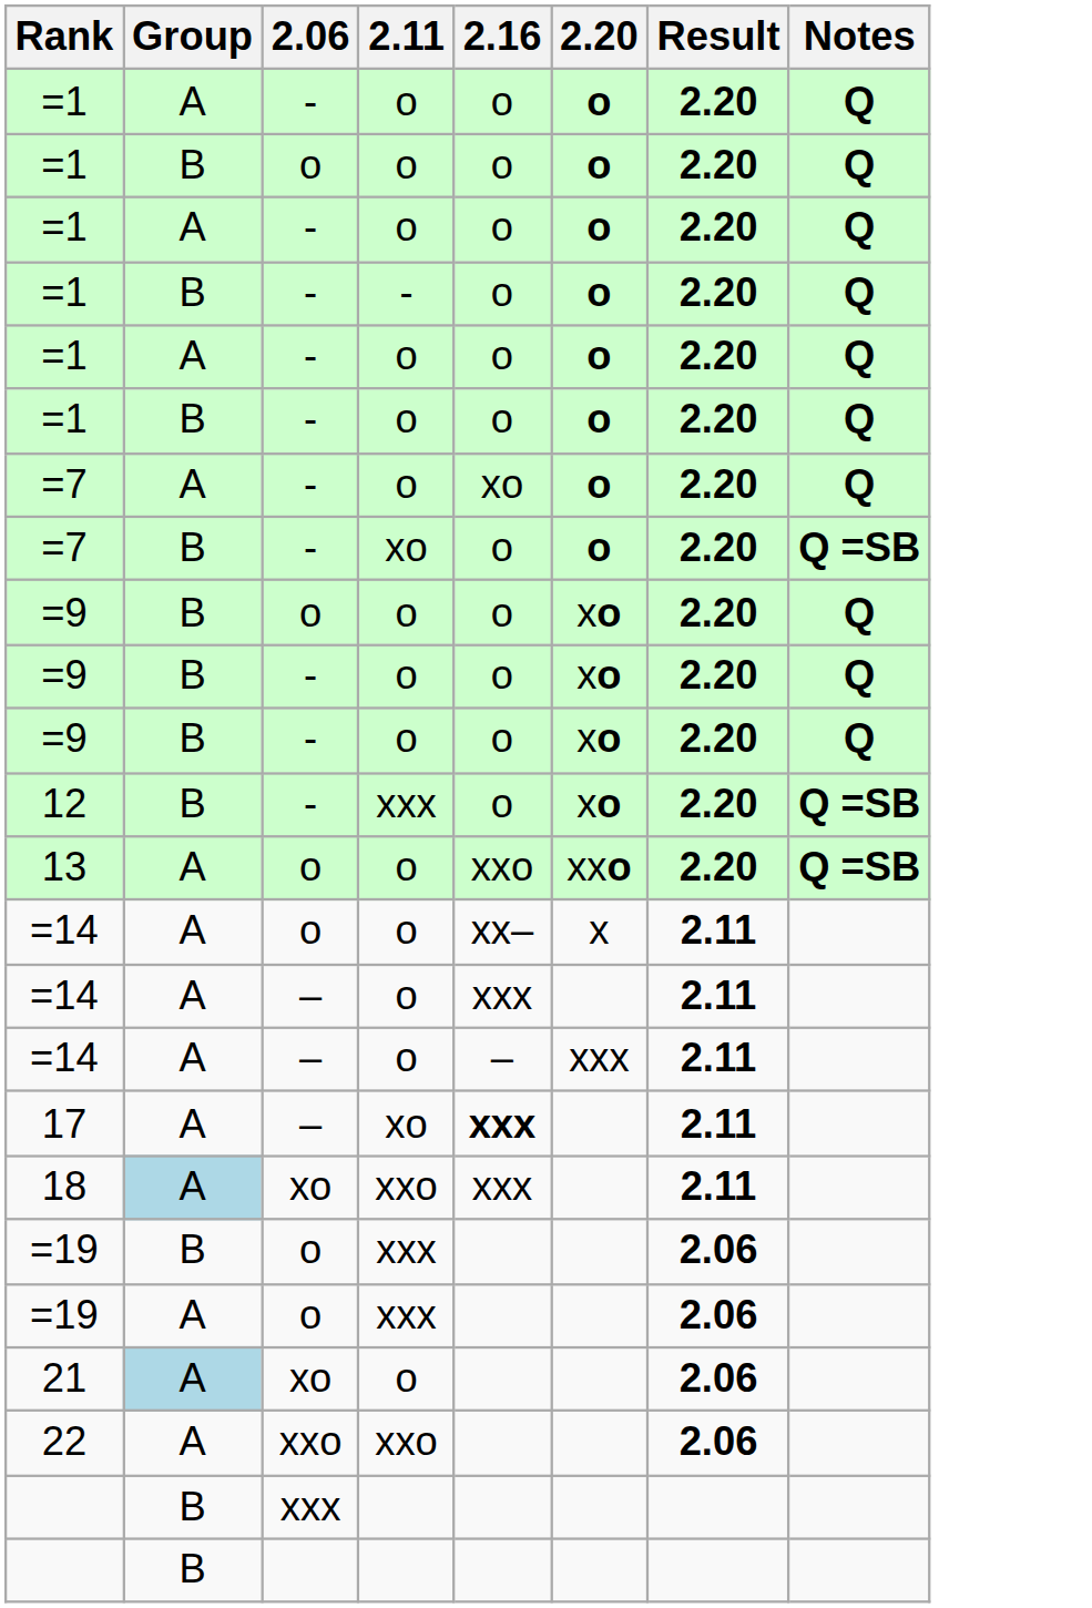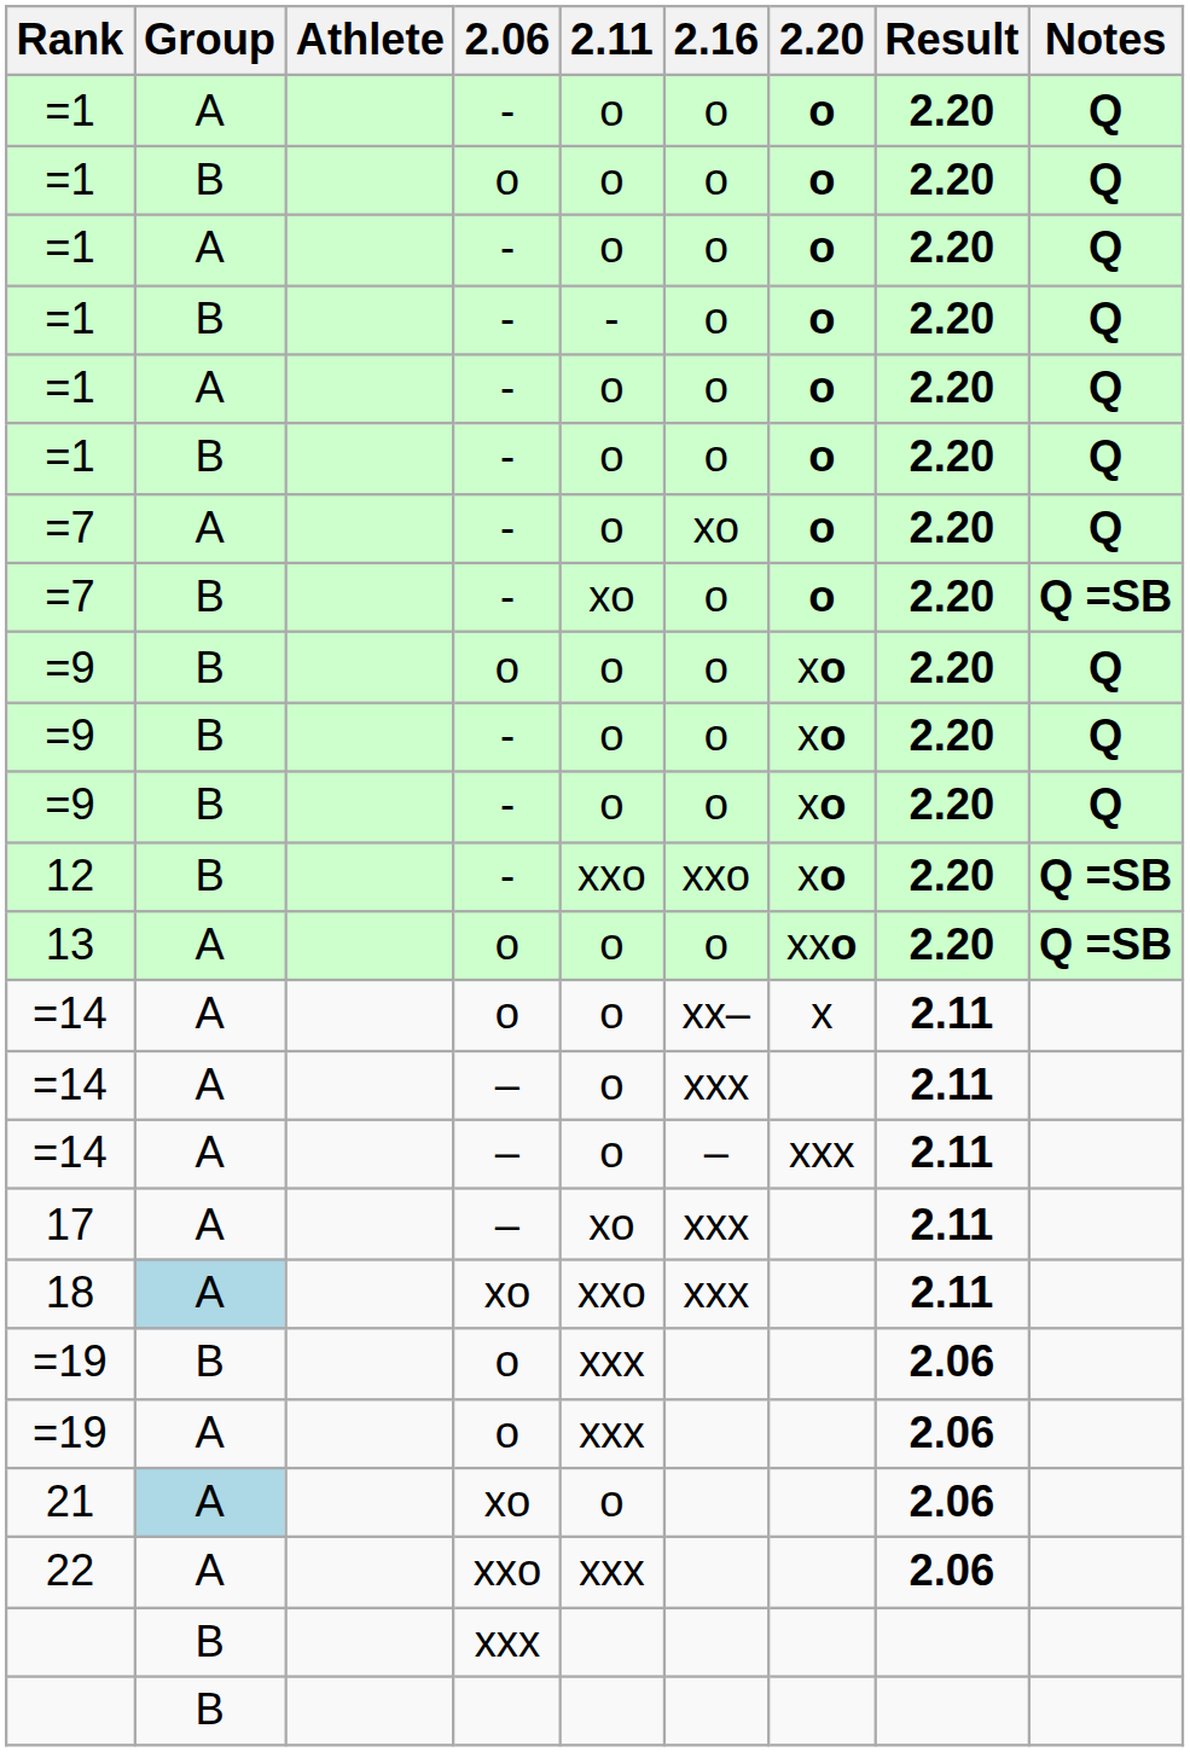+ column: Athlete
12 | 2.11: xxx -> xxo
12 | 2.16: o -> xxo
13 | 2.16: xxo -> o
17 | 2.16: bold -> normal
22 | 2.11: xxo -> xxx
